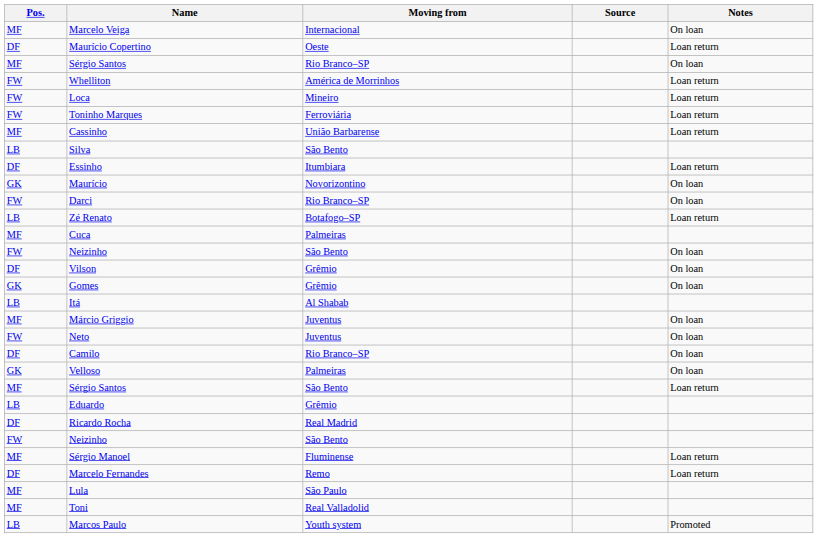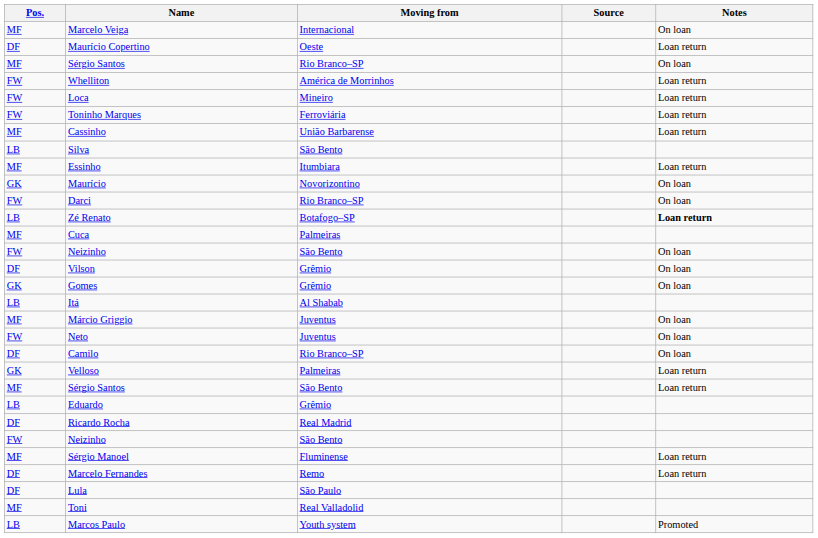Essinho | Pos.: DF -> MF
Zé Renato | Notes: normal -> bold
Velloso | Notes: On loan -> Loan return
Lula | Pos.: MF -> DF
